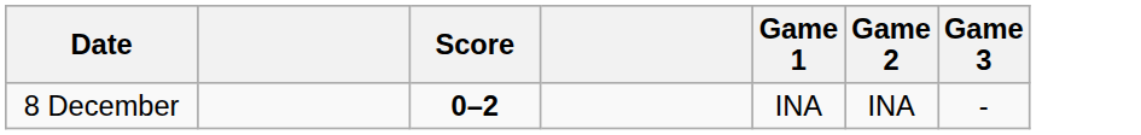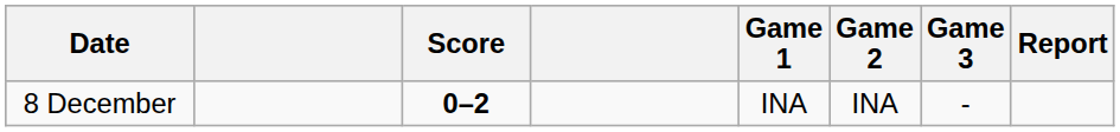+ column: Report
